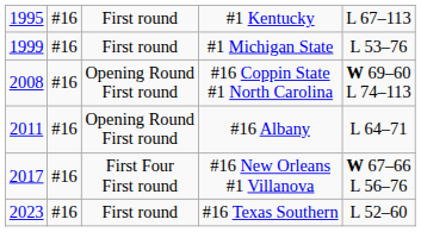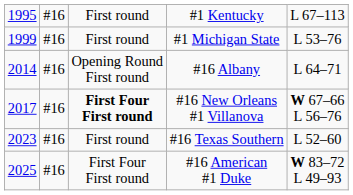- row: 2008 | #16 | Opening Round First round | #16 Coppin State #1 North Carolina | W 69–60 L 74–113
#16 Albany | column 1: 2011 -> 2014
#16 New Orleans #1 Villanova | column 3: normal -> bold
+ row: 2025 | #16 | First Four First round | #16 American #1 Duke | W 83–72 L 49–93
